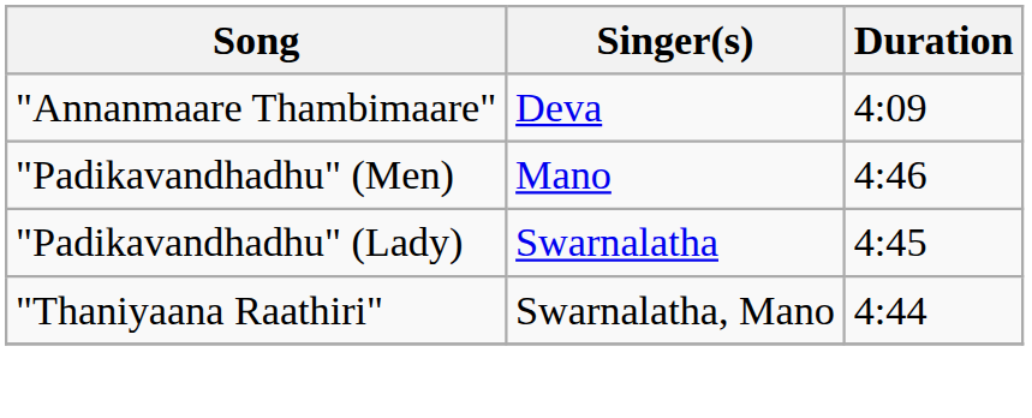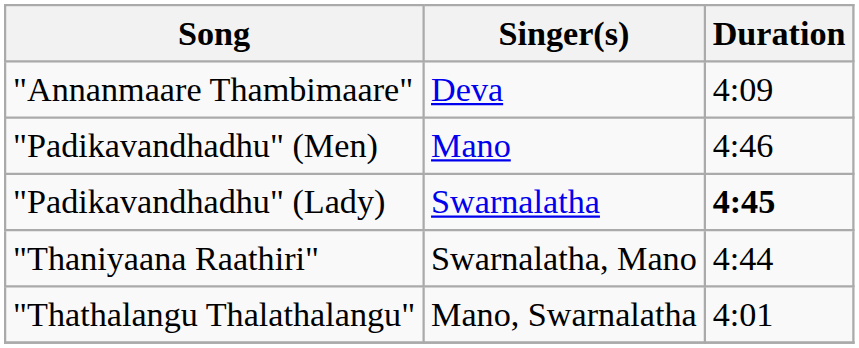"Padikavandhadhu" (Lady) | Duration: normal -> bold
+ row: "Thathalangu Thalathalangu" | Mano, Swarnalatha | 4:01
